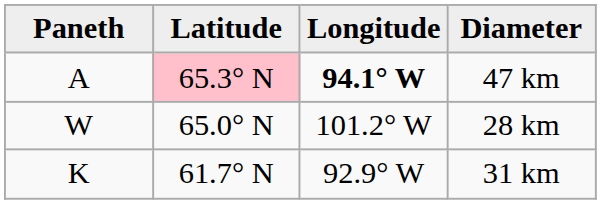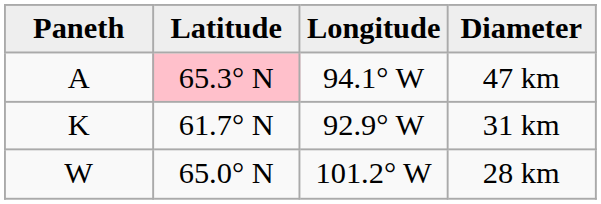47 km | Longitude: bold -> normal
rows swapped: 31 km <-> 28 km
